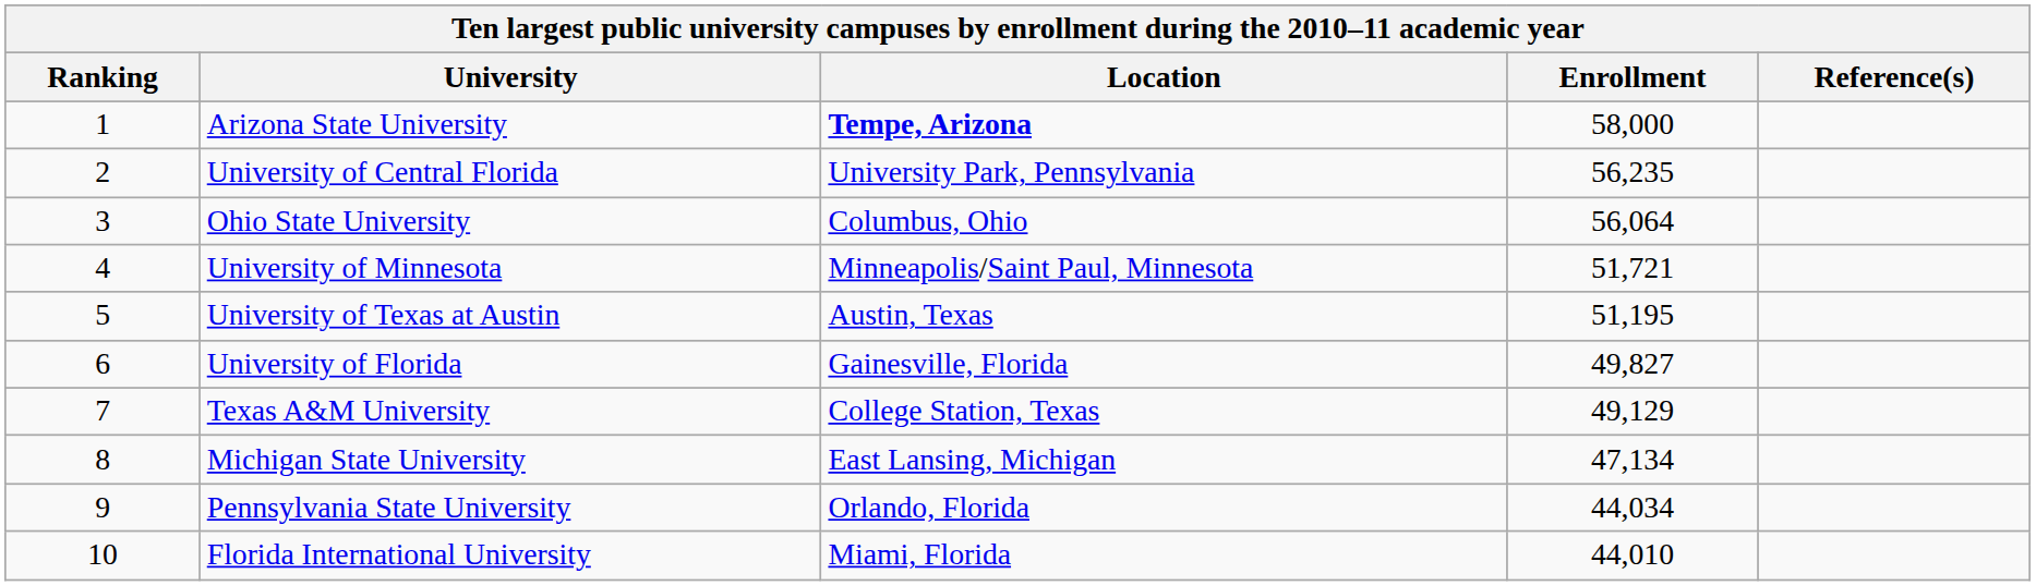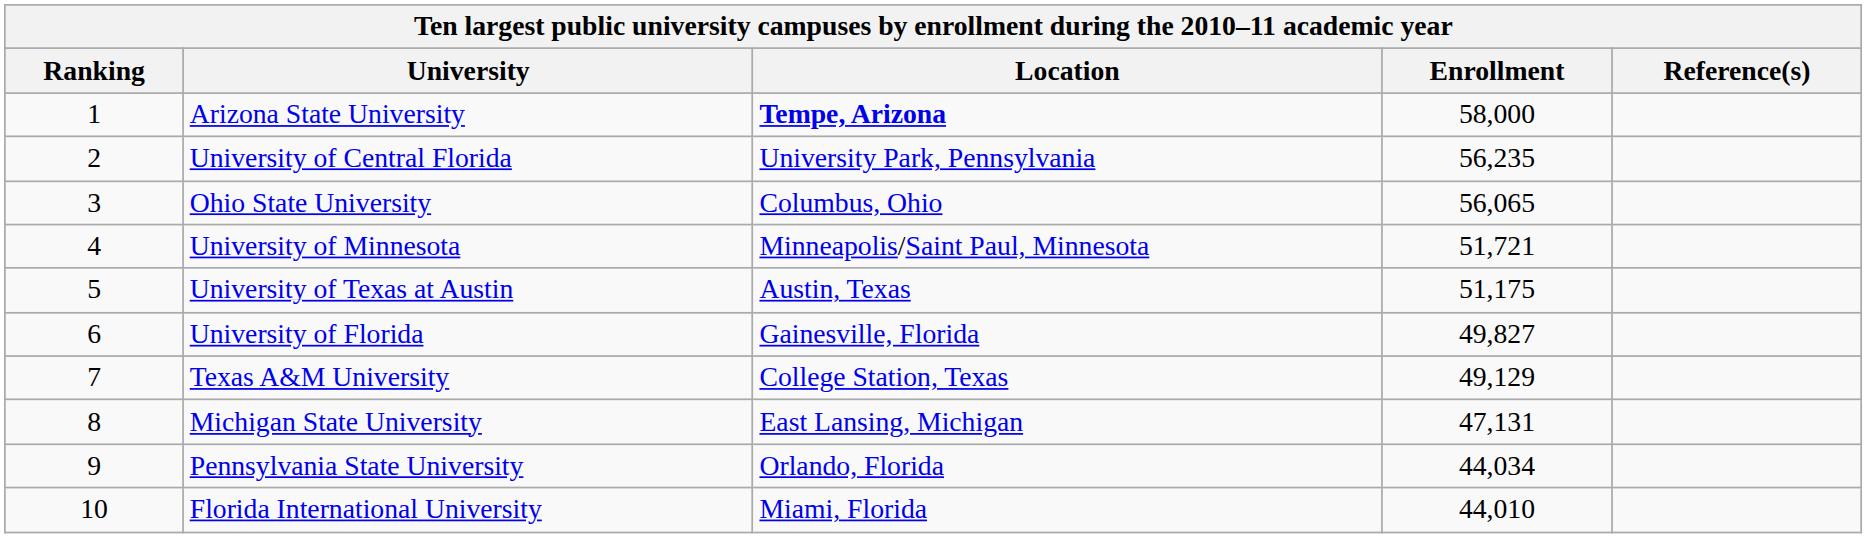Ohio State University | Enrollment: 56,064 -> 56,065
University of Texas at Austin | Enrollment: 51,195 -> 51,175
Michigan State University | Enrollment: 47,134 -> 47,131
